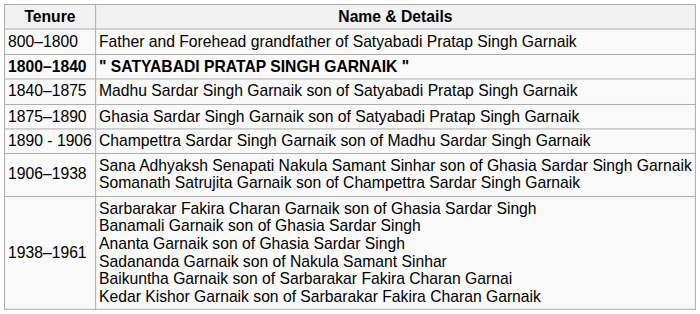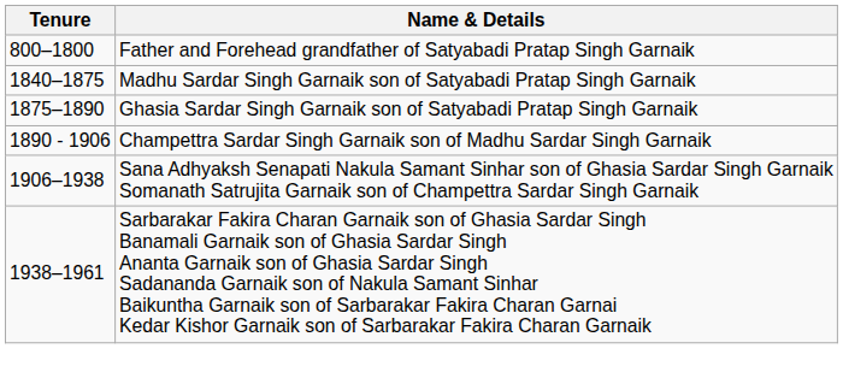- row: 1800–1840 | " SATYABADI PRATAP SINGH GARNAIK "
